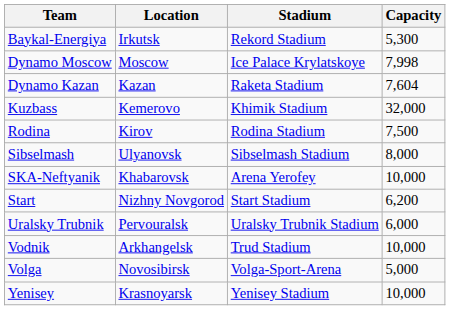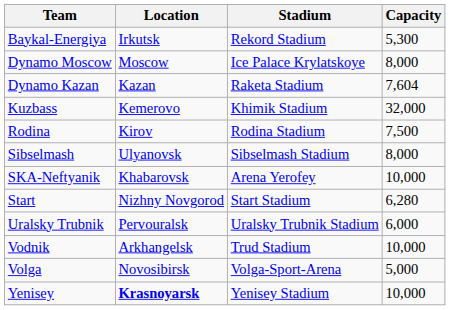Dynamo Moscow | Capacity: 7,998 -> 8,000
Start | Capacity: 6,200 -> 6,280
Yenisey | Location: normal -> bold
